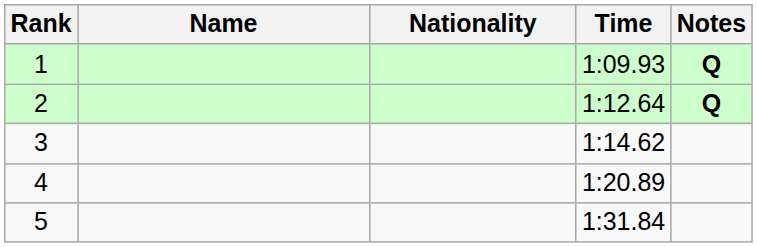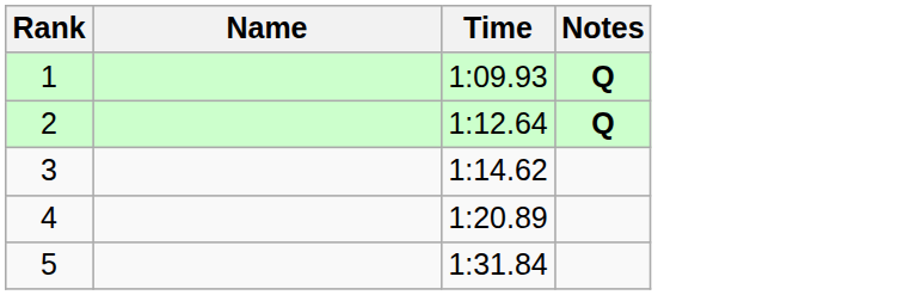- column: Nationality
